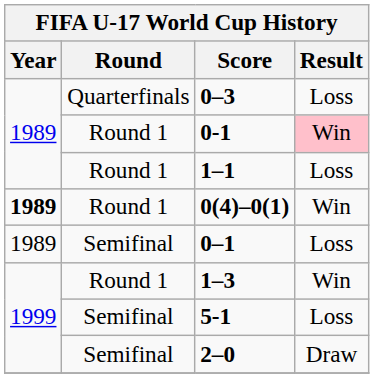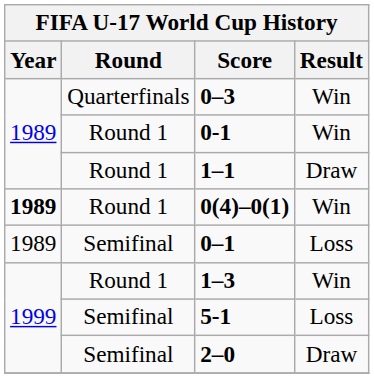0–3 | Result: Loss -> Win
0-1 | Result: pink background -> no background
1–1 | Result: Loss -> Draw
